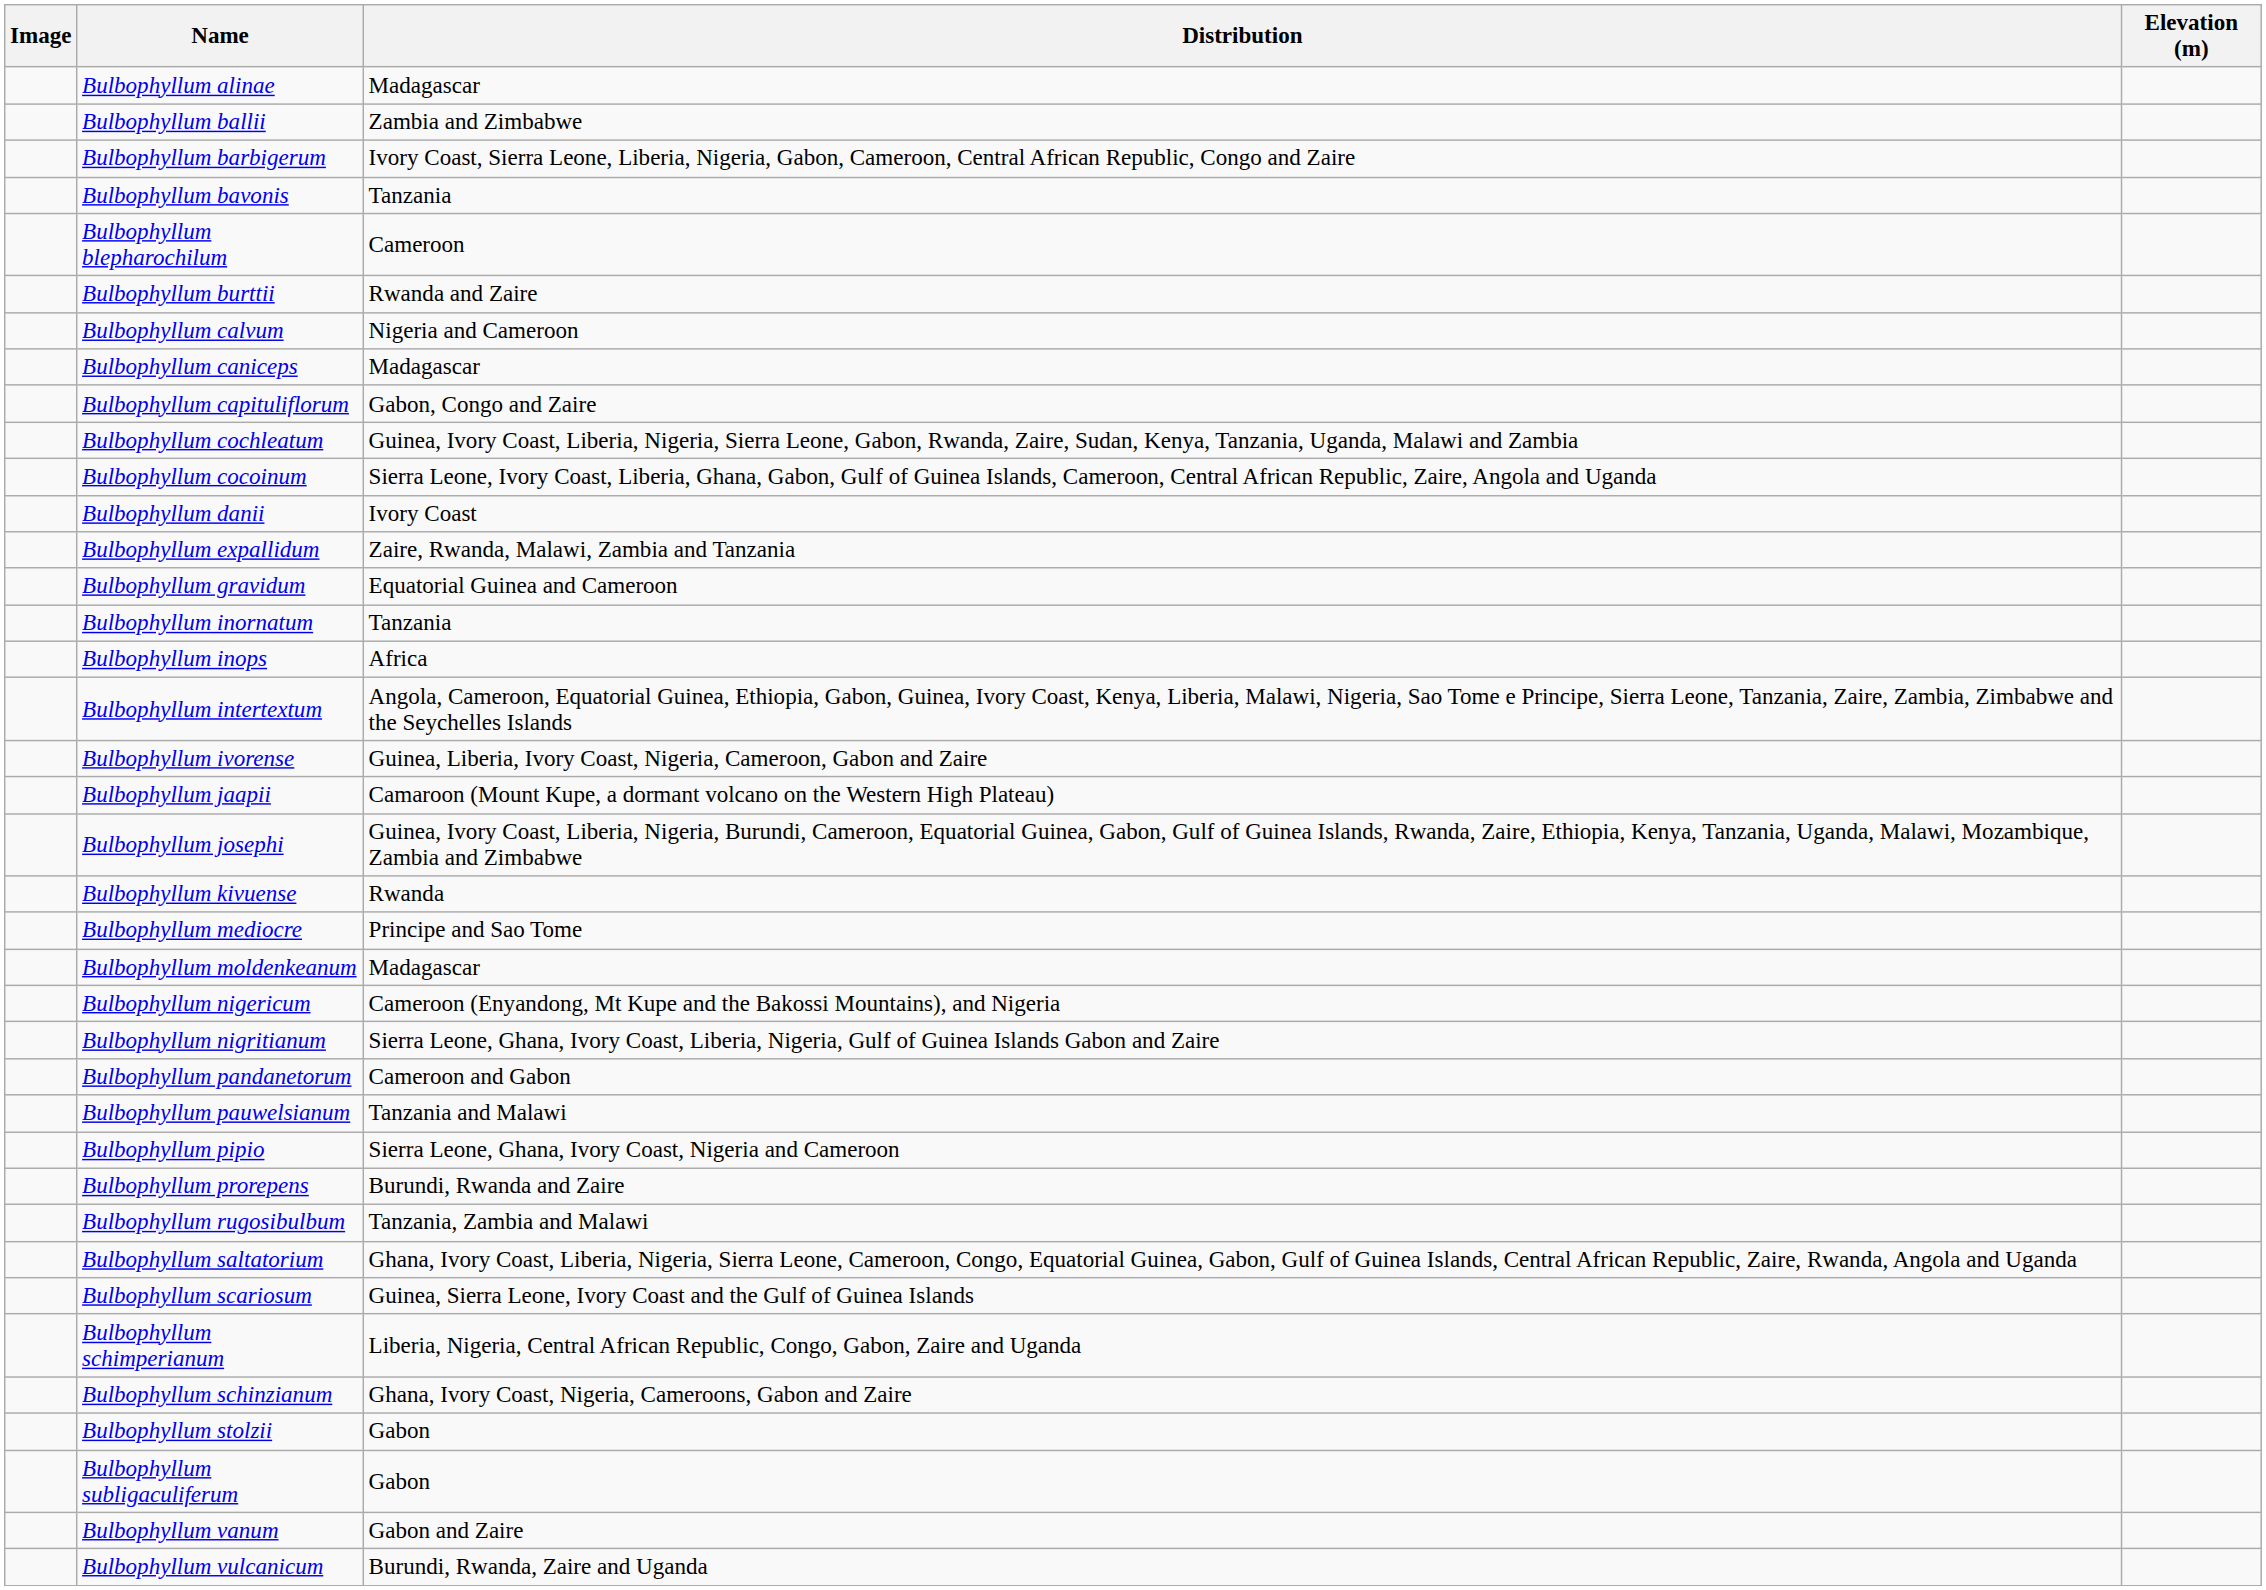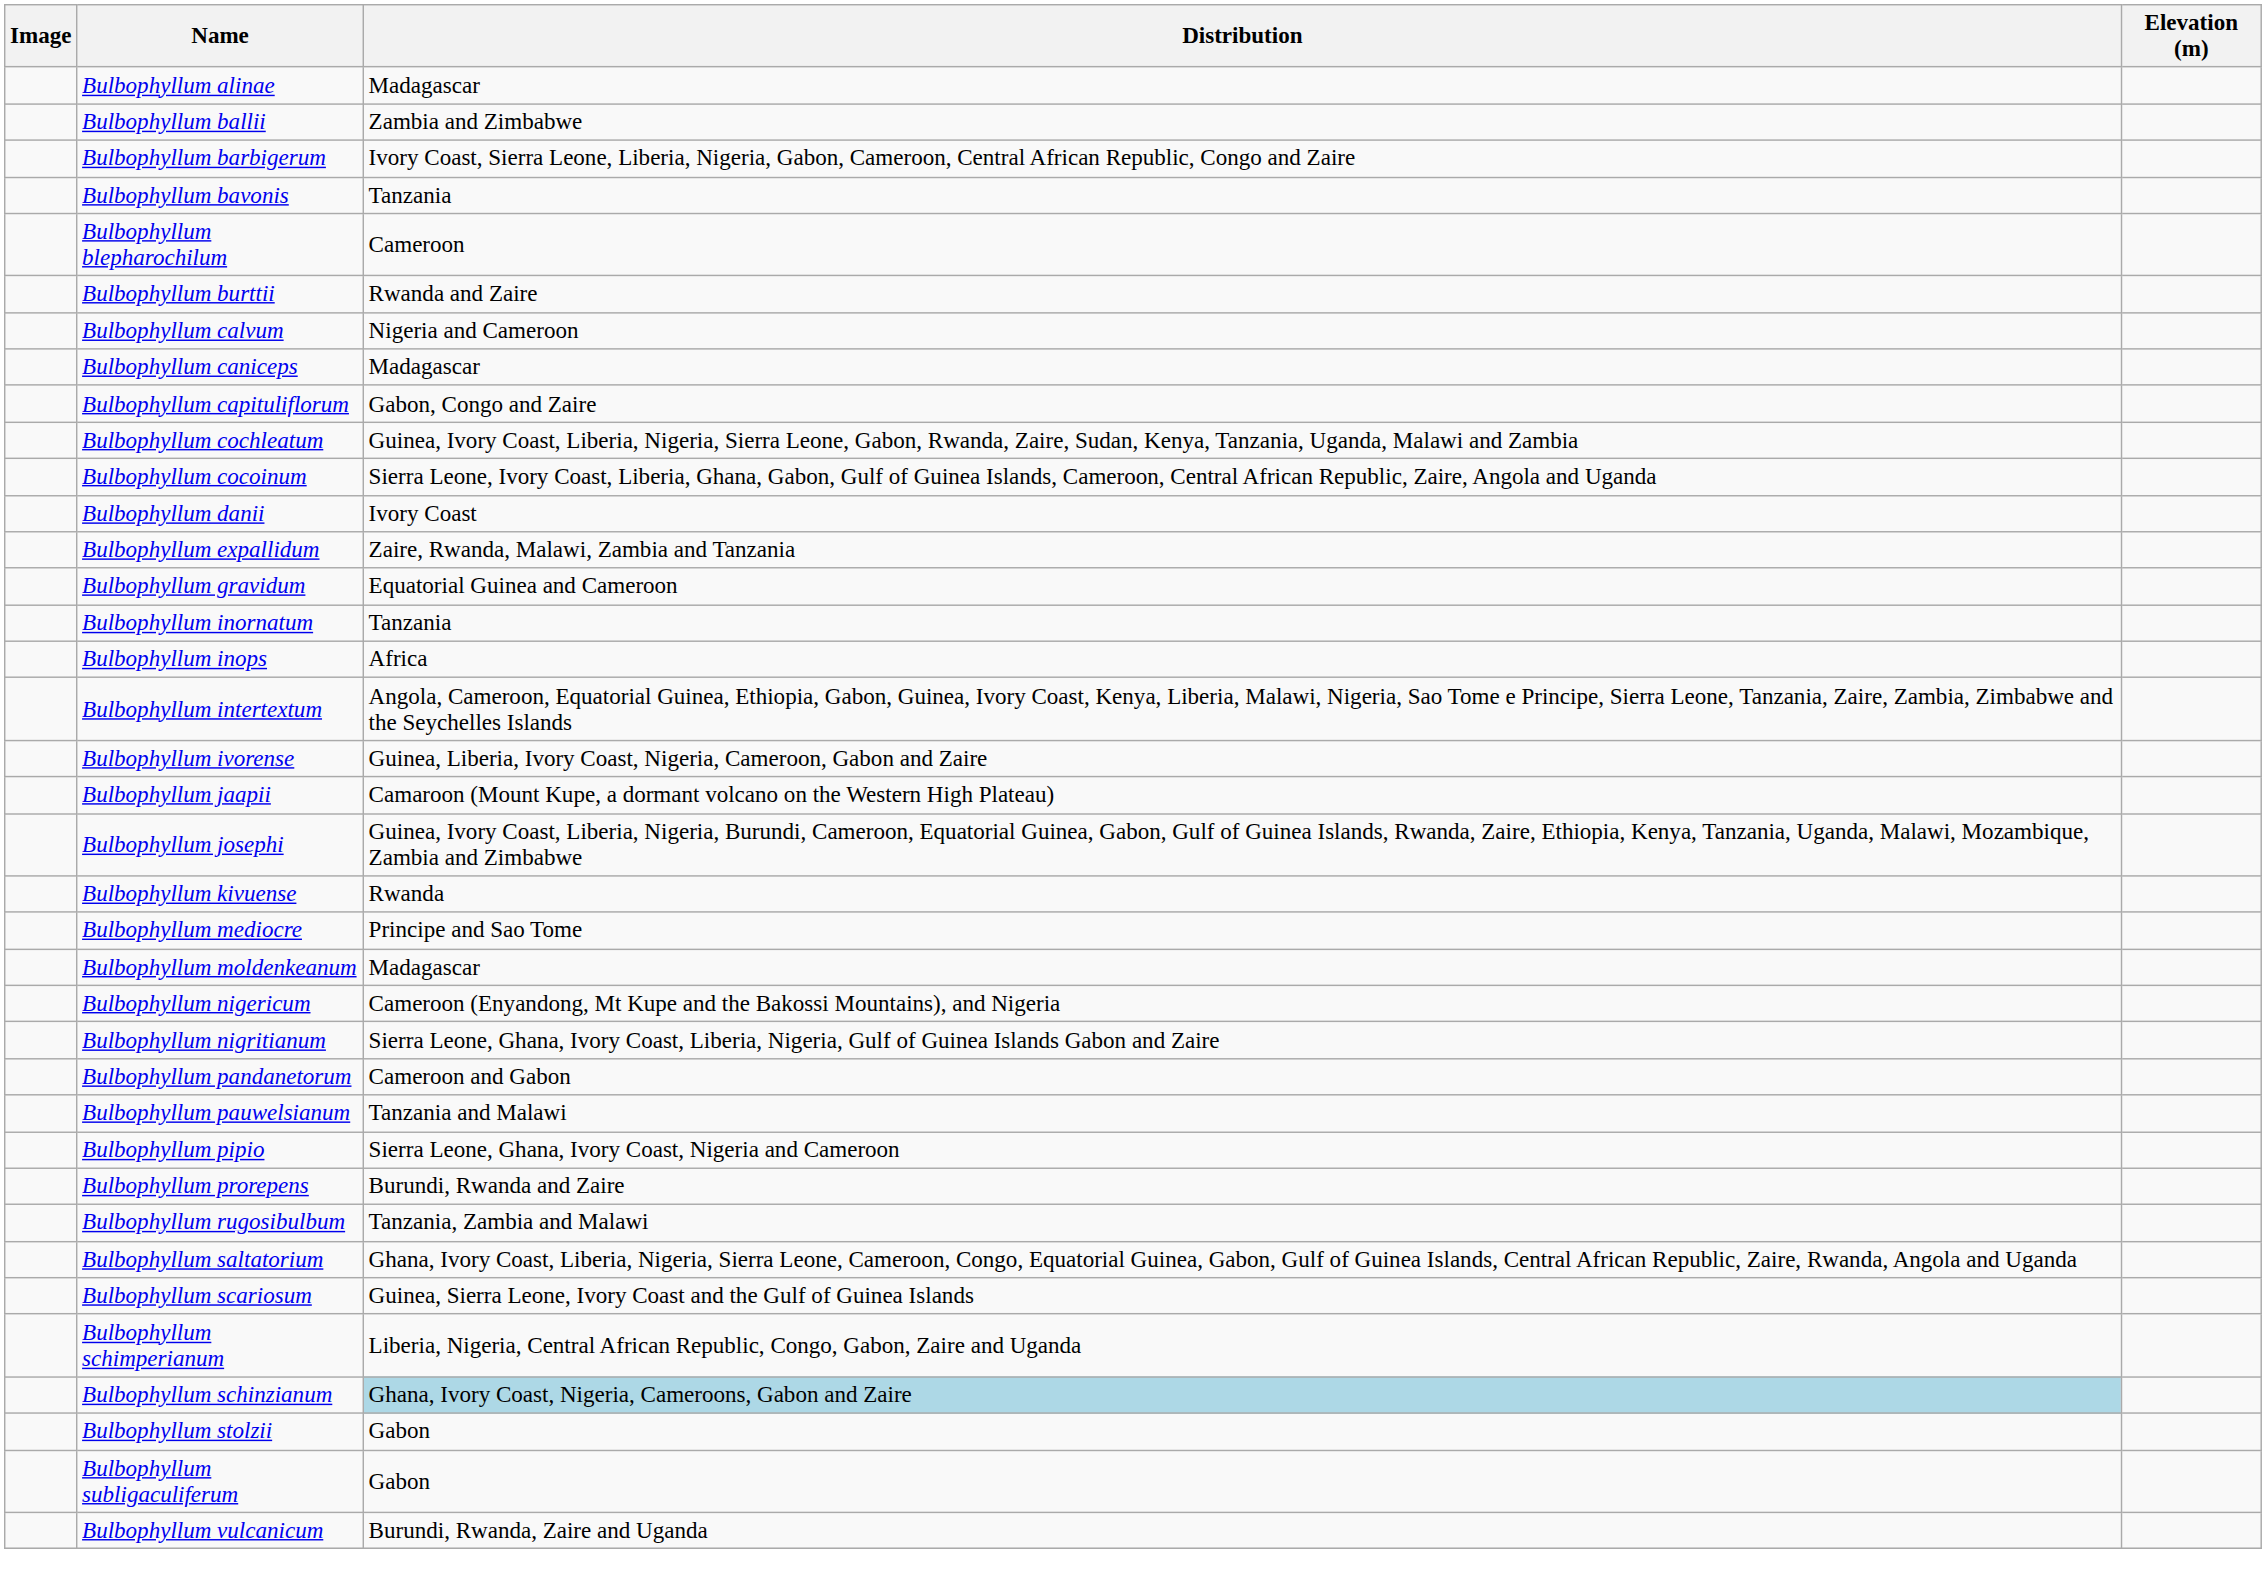Bulbophyllum schinzianum | Distribution: no background -> lightblue background
- row: Bulbophyllum vanum | Gabon and Zaire
